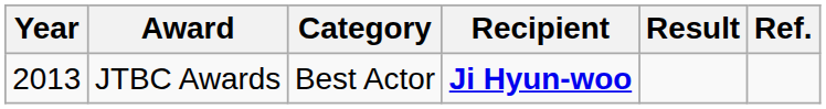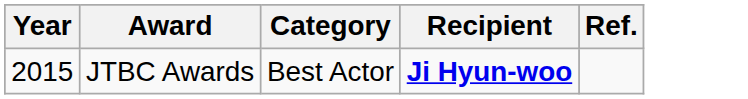- column: Result
JTBC Awards | Year: 2013 -> 2015
